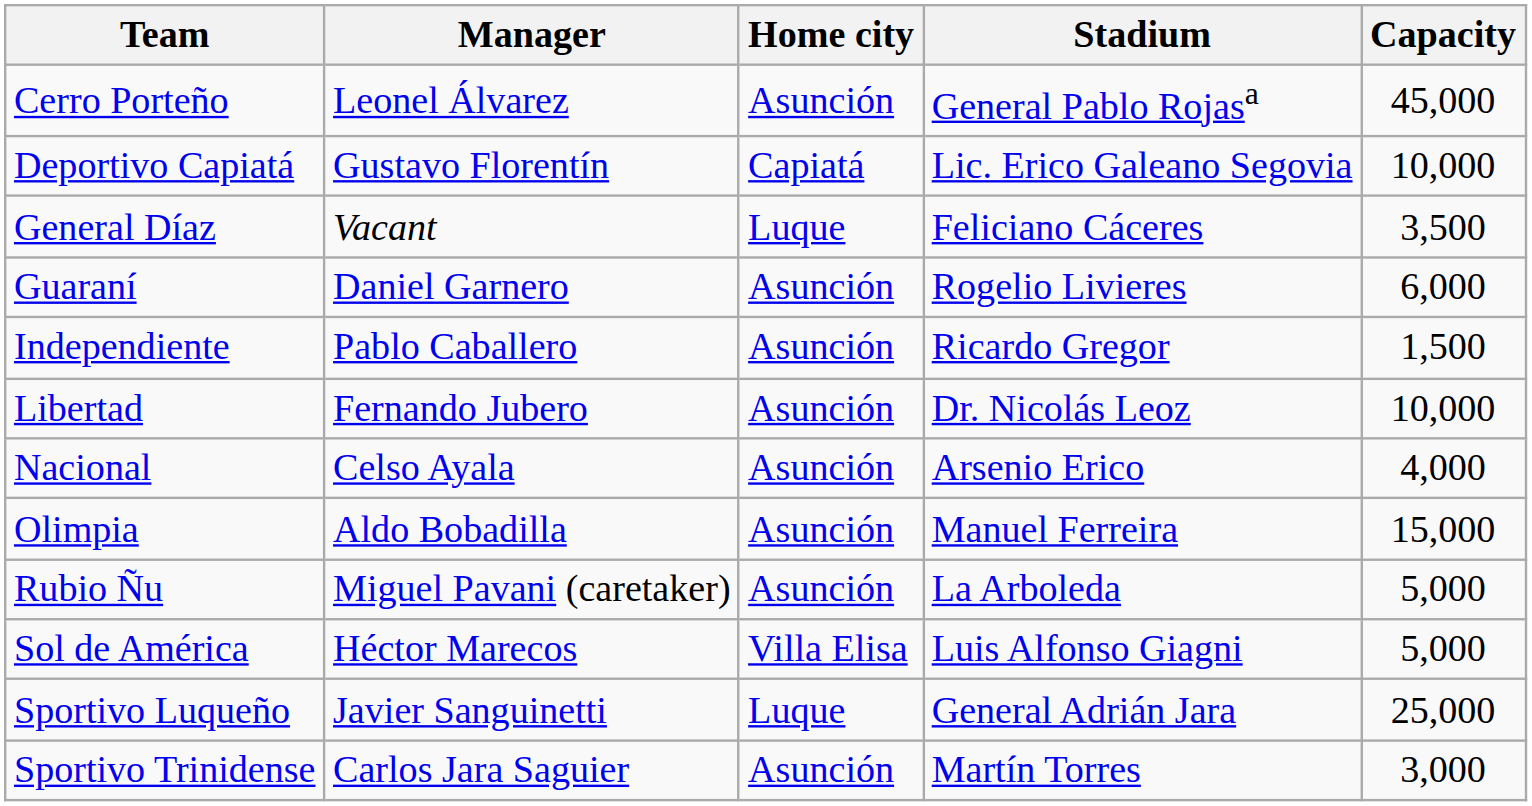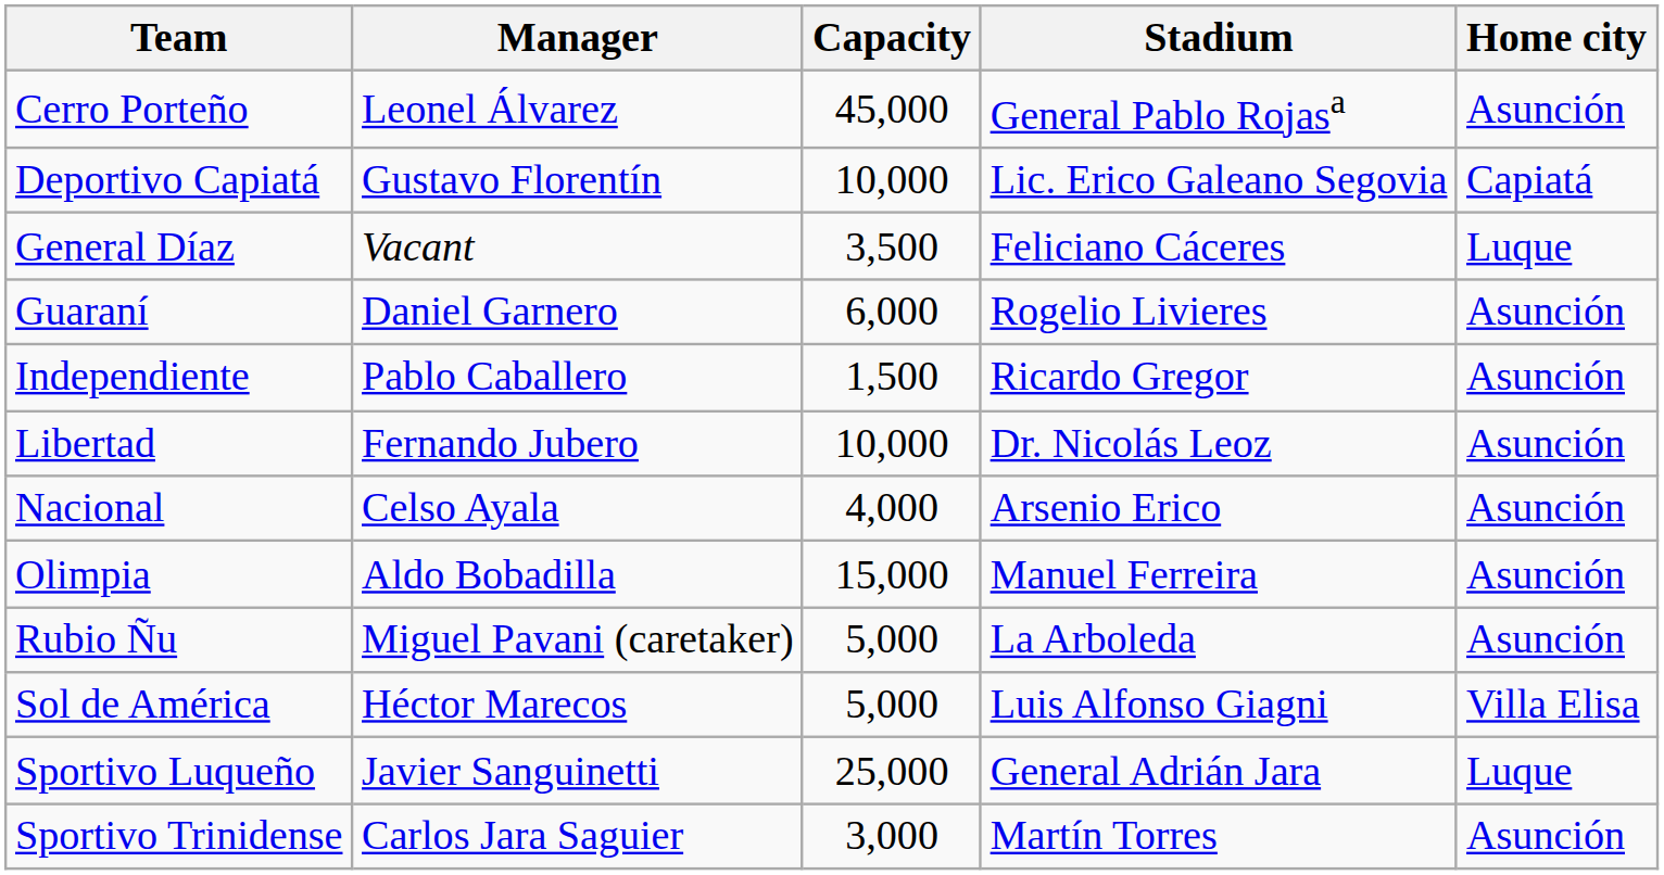columns swapped: Home city <-> Capacity
